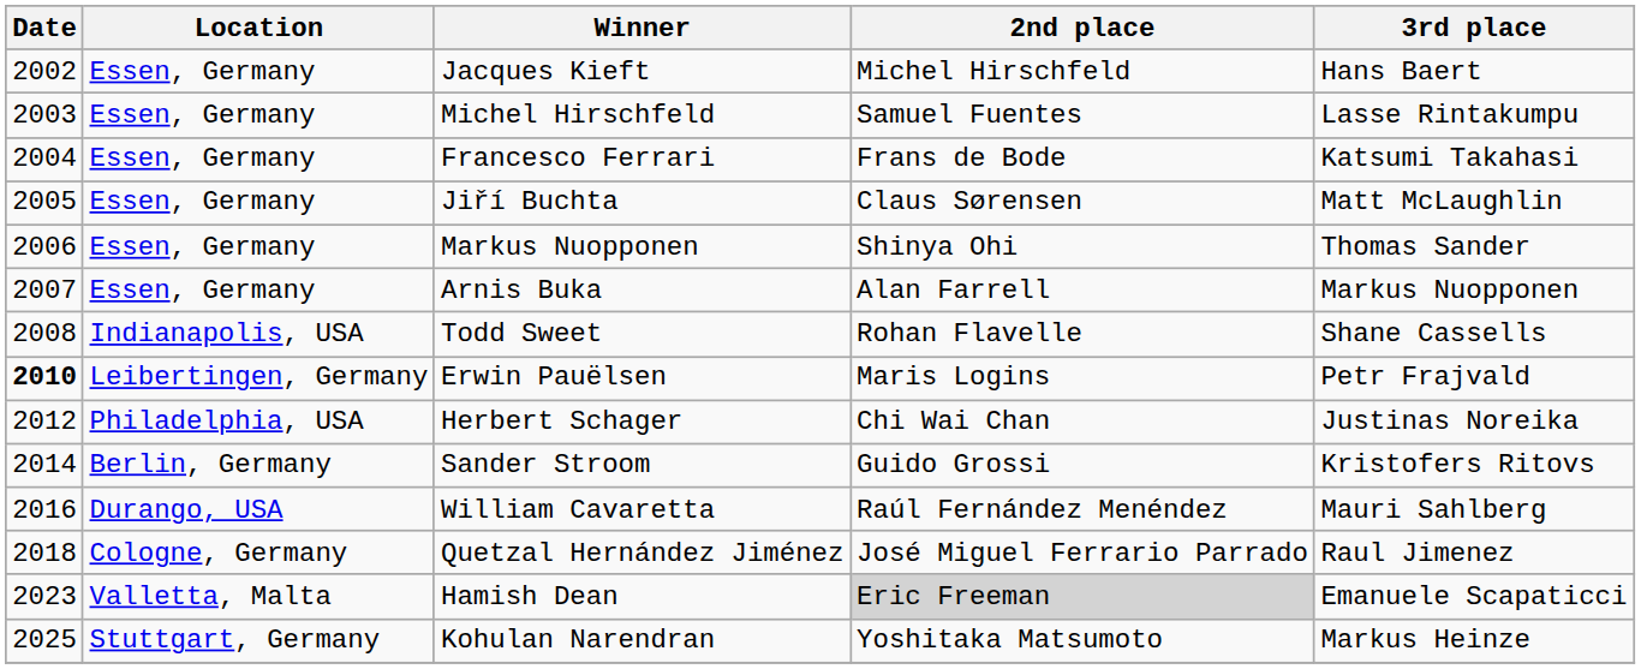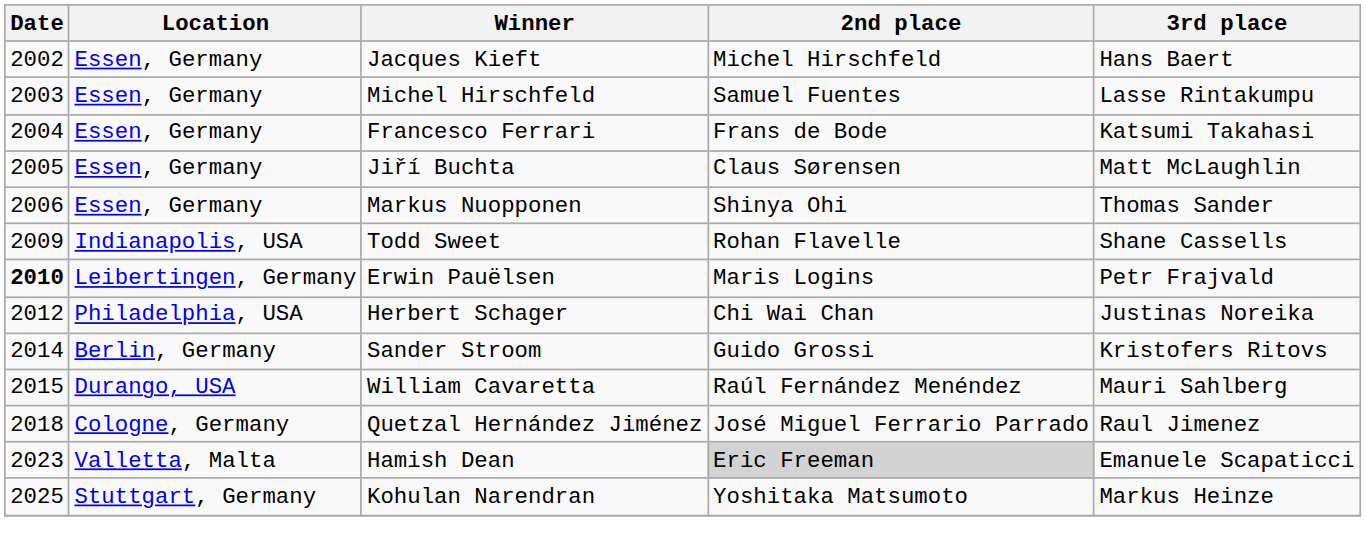- row: 2007 | Essen, Germany | Arnis Buka | Alan Farrell | Markus Nuopponen
Todd Sweet | Date: 2008 -> 2009
William Cavaretta | Date: 2016 -> 2015
